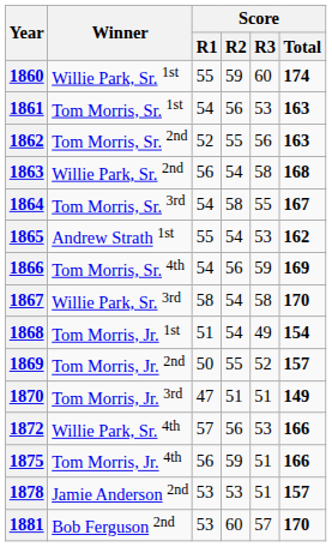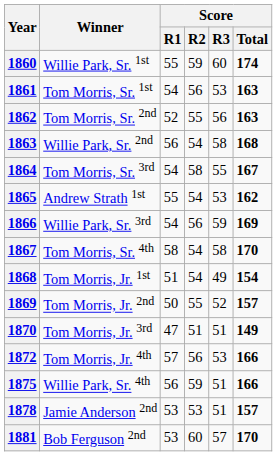1866 | Winner: Tom Morris, Sr. 4th -> Willie Park, Sr. 3rd
1867 | Winner: Willie Park, Sr. 3rd -> Tom Morris, Sr. 4th
1872 | Winner: Willie Park, Sr. 4th -> Tom Morris, Jr. 4th
1875 | Winner: Tom Morris, Jr. 4th -> Willie Park, Sr. 4th
